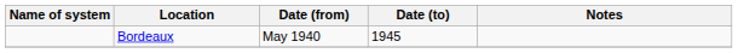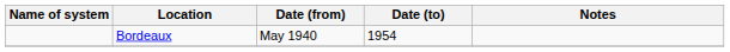Bordeaux | Date (to): 1945 -> 1954
